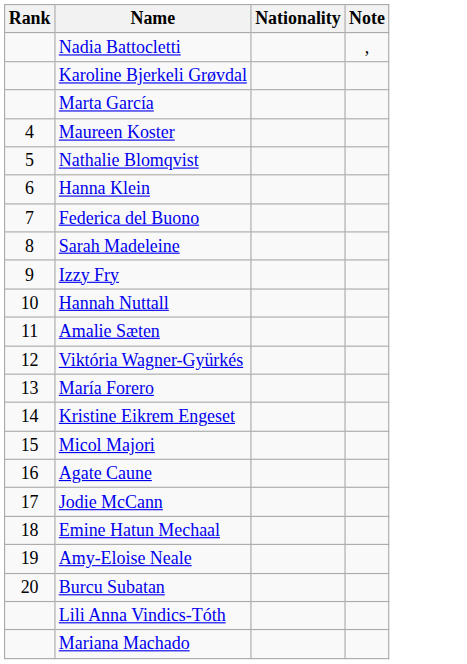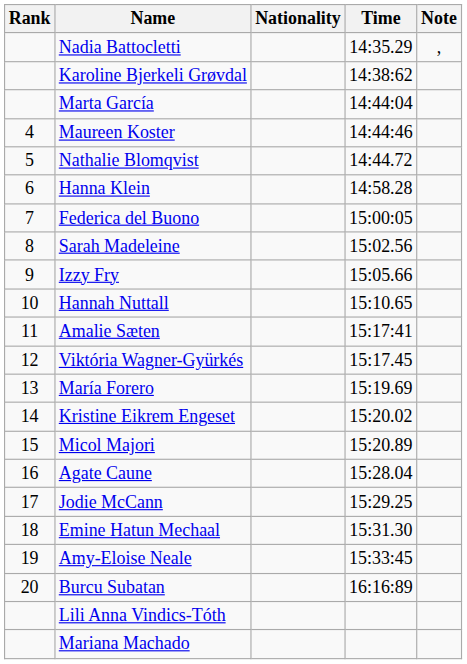+ column: Time | 14:35.29 | 14:38:62 | 14:44:04 | 14:44:46 | 14:44.72 | 14:58.28 | 15:00:05 | 15:02.56 | 15:05.66 | 15:10.65 | 15:17:41 | 15:17.45 | 15:19.69 | 15:20.02 | 15:20.89 | 15:28.04 | 15:29.25 | 15:31.30 | 15:33:45 | 16:16:89
